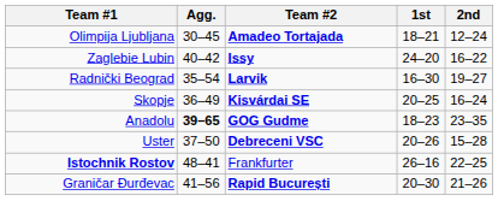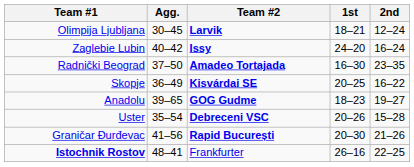Olimpija Ljubljana | Team #2: Amadeo Tortajada -> Larvik
Zaglebie Lubin | 2nd: 16–22 -> 16–24
Radnički Beograd | Agg.: 35–54 -> 37–50
Radnički Beograd | Team #2: Larvik -> Amadeo Tortajada
Radnički Beograd | 2nd: 19–27 -> 23–35
Skopje | 2nd: 16–24 -> 16–22
Anadolu | Agg.: bold -> normal
Anadolu | 2nd: 23–35 -> 19–27
Uster | Agg.: 37–50 -> 35–54
rows swapped: Istochnik Rostov <-> Graničar Đurđevac
